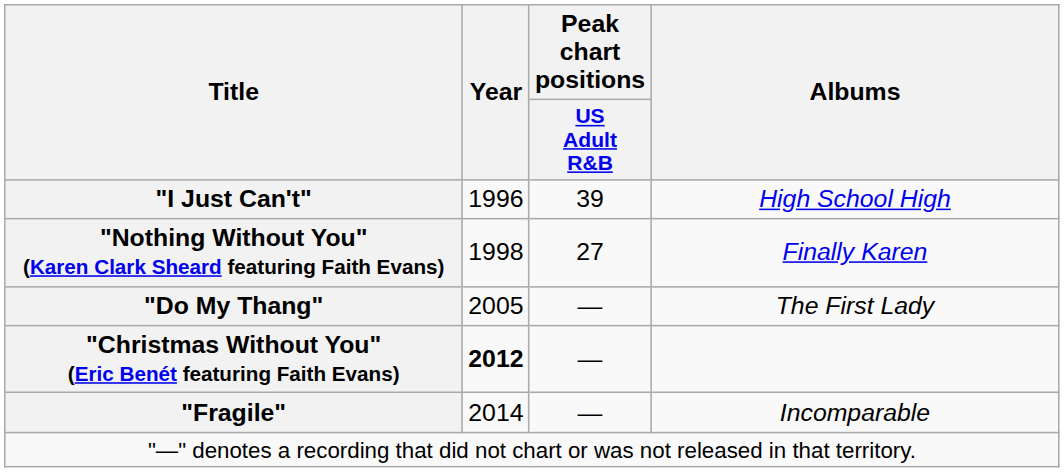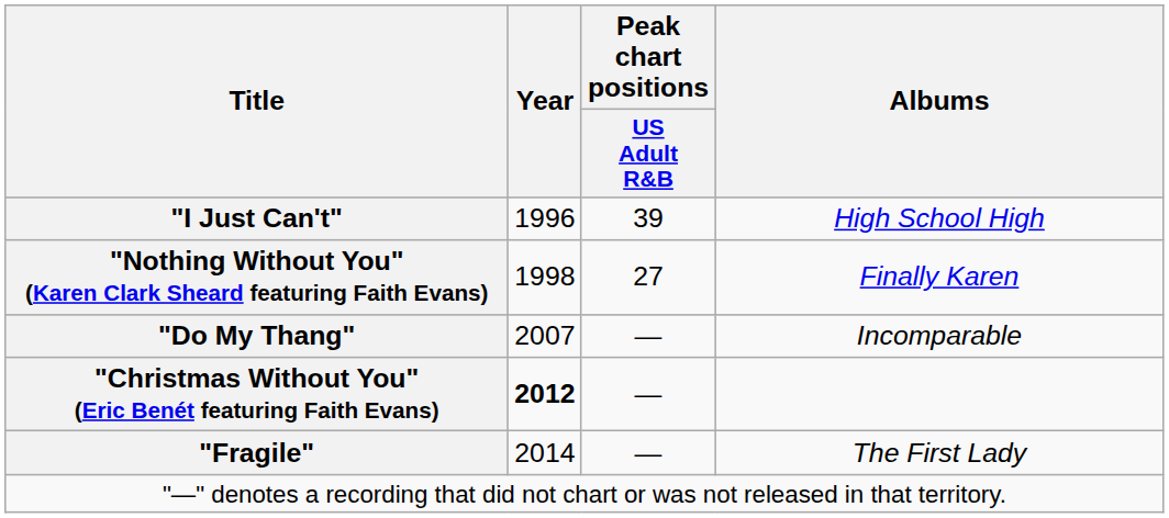"Do My Thang" | Year: 2005 -> 2007
"Do My Thang" | Albums: The First Lady -> Incomparable
"Fragile" | Albums: Incomparable -> The First Lady
